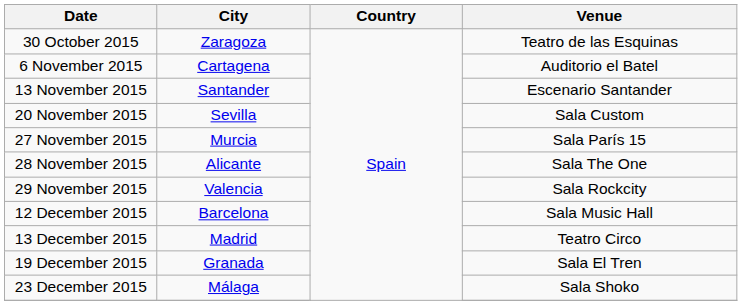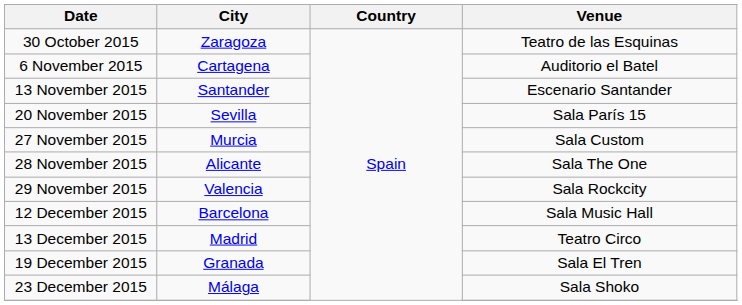20 November 2015 | Venue: Sala Custom -> Sala París 15
27 November 2015 | Venue: Sala París 15 -> Sala Custom
